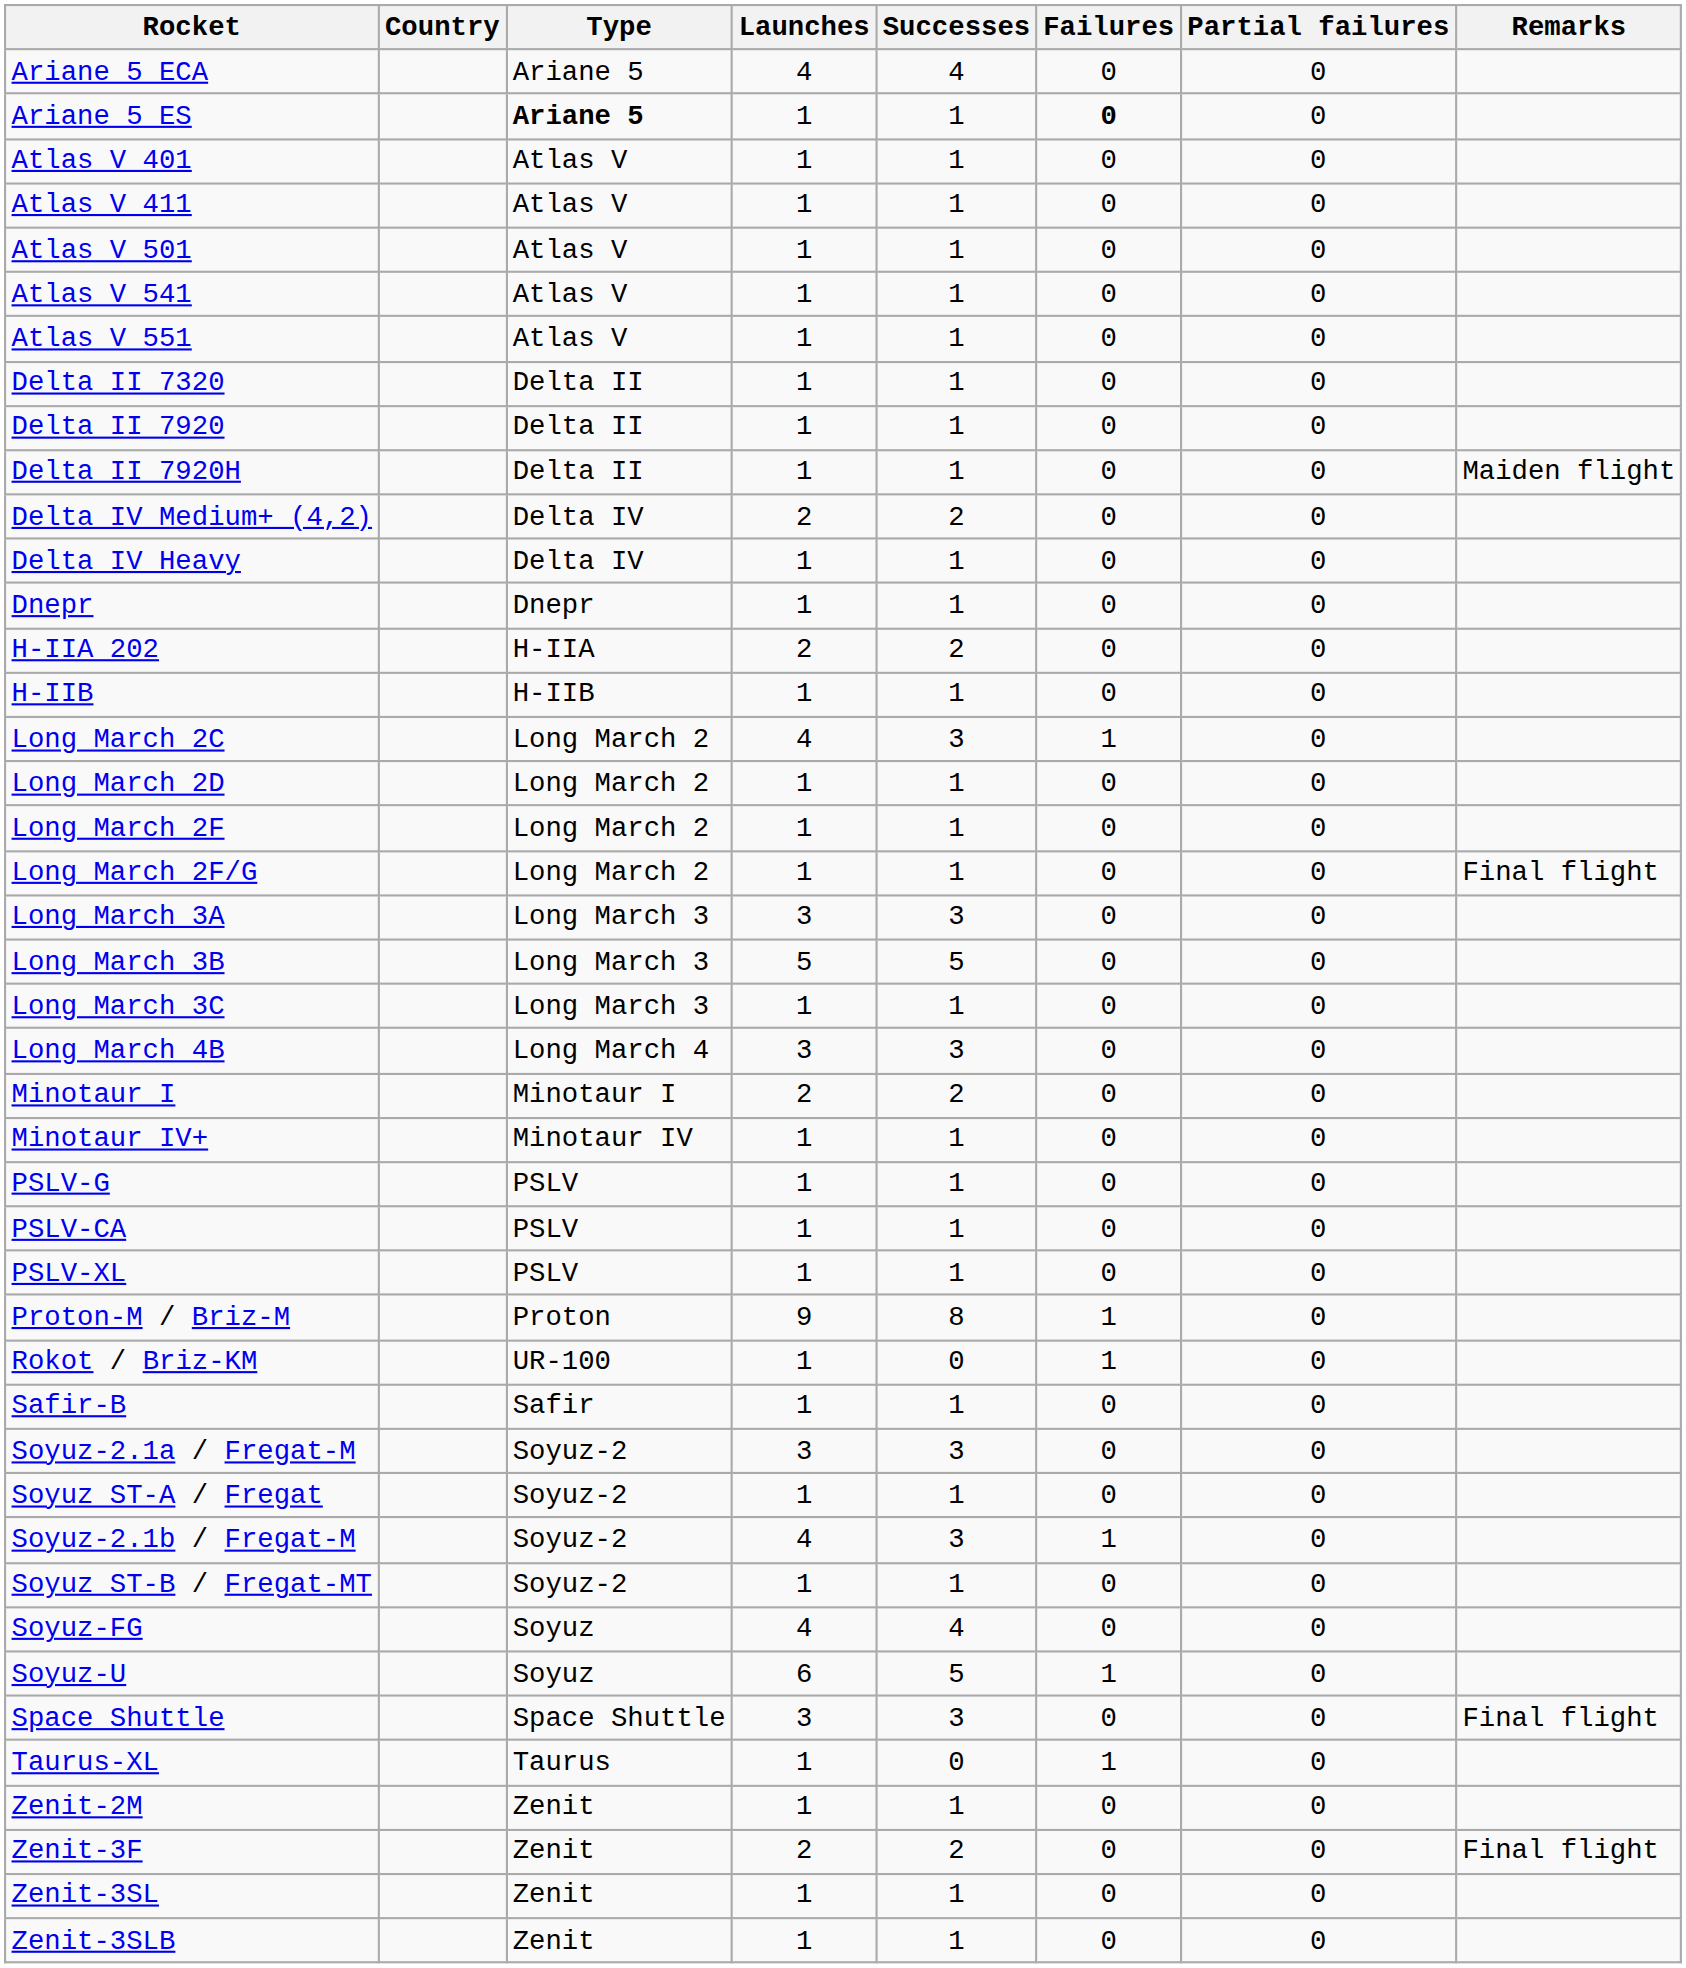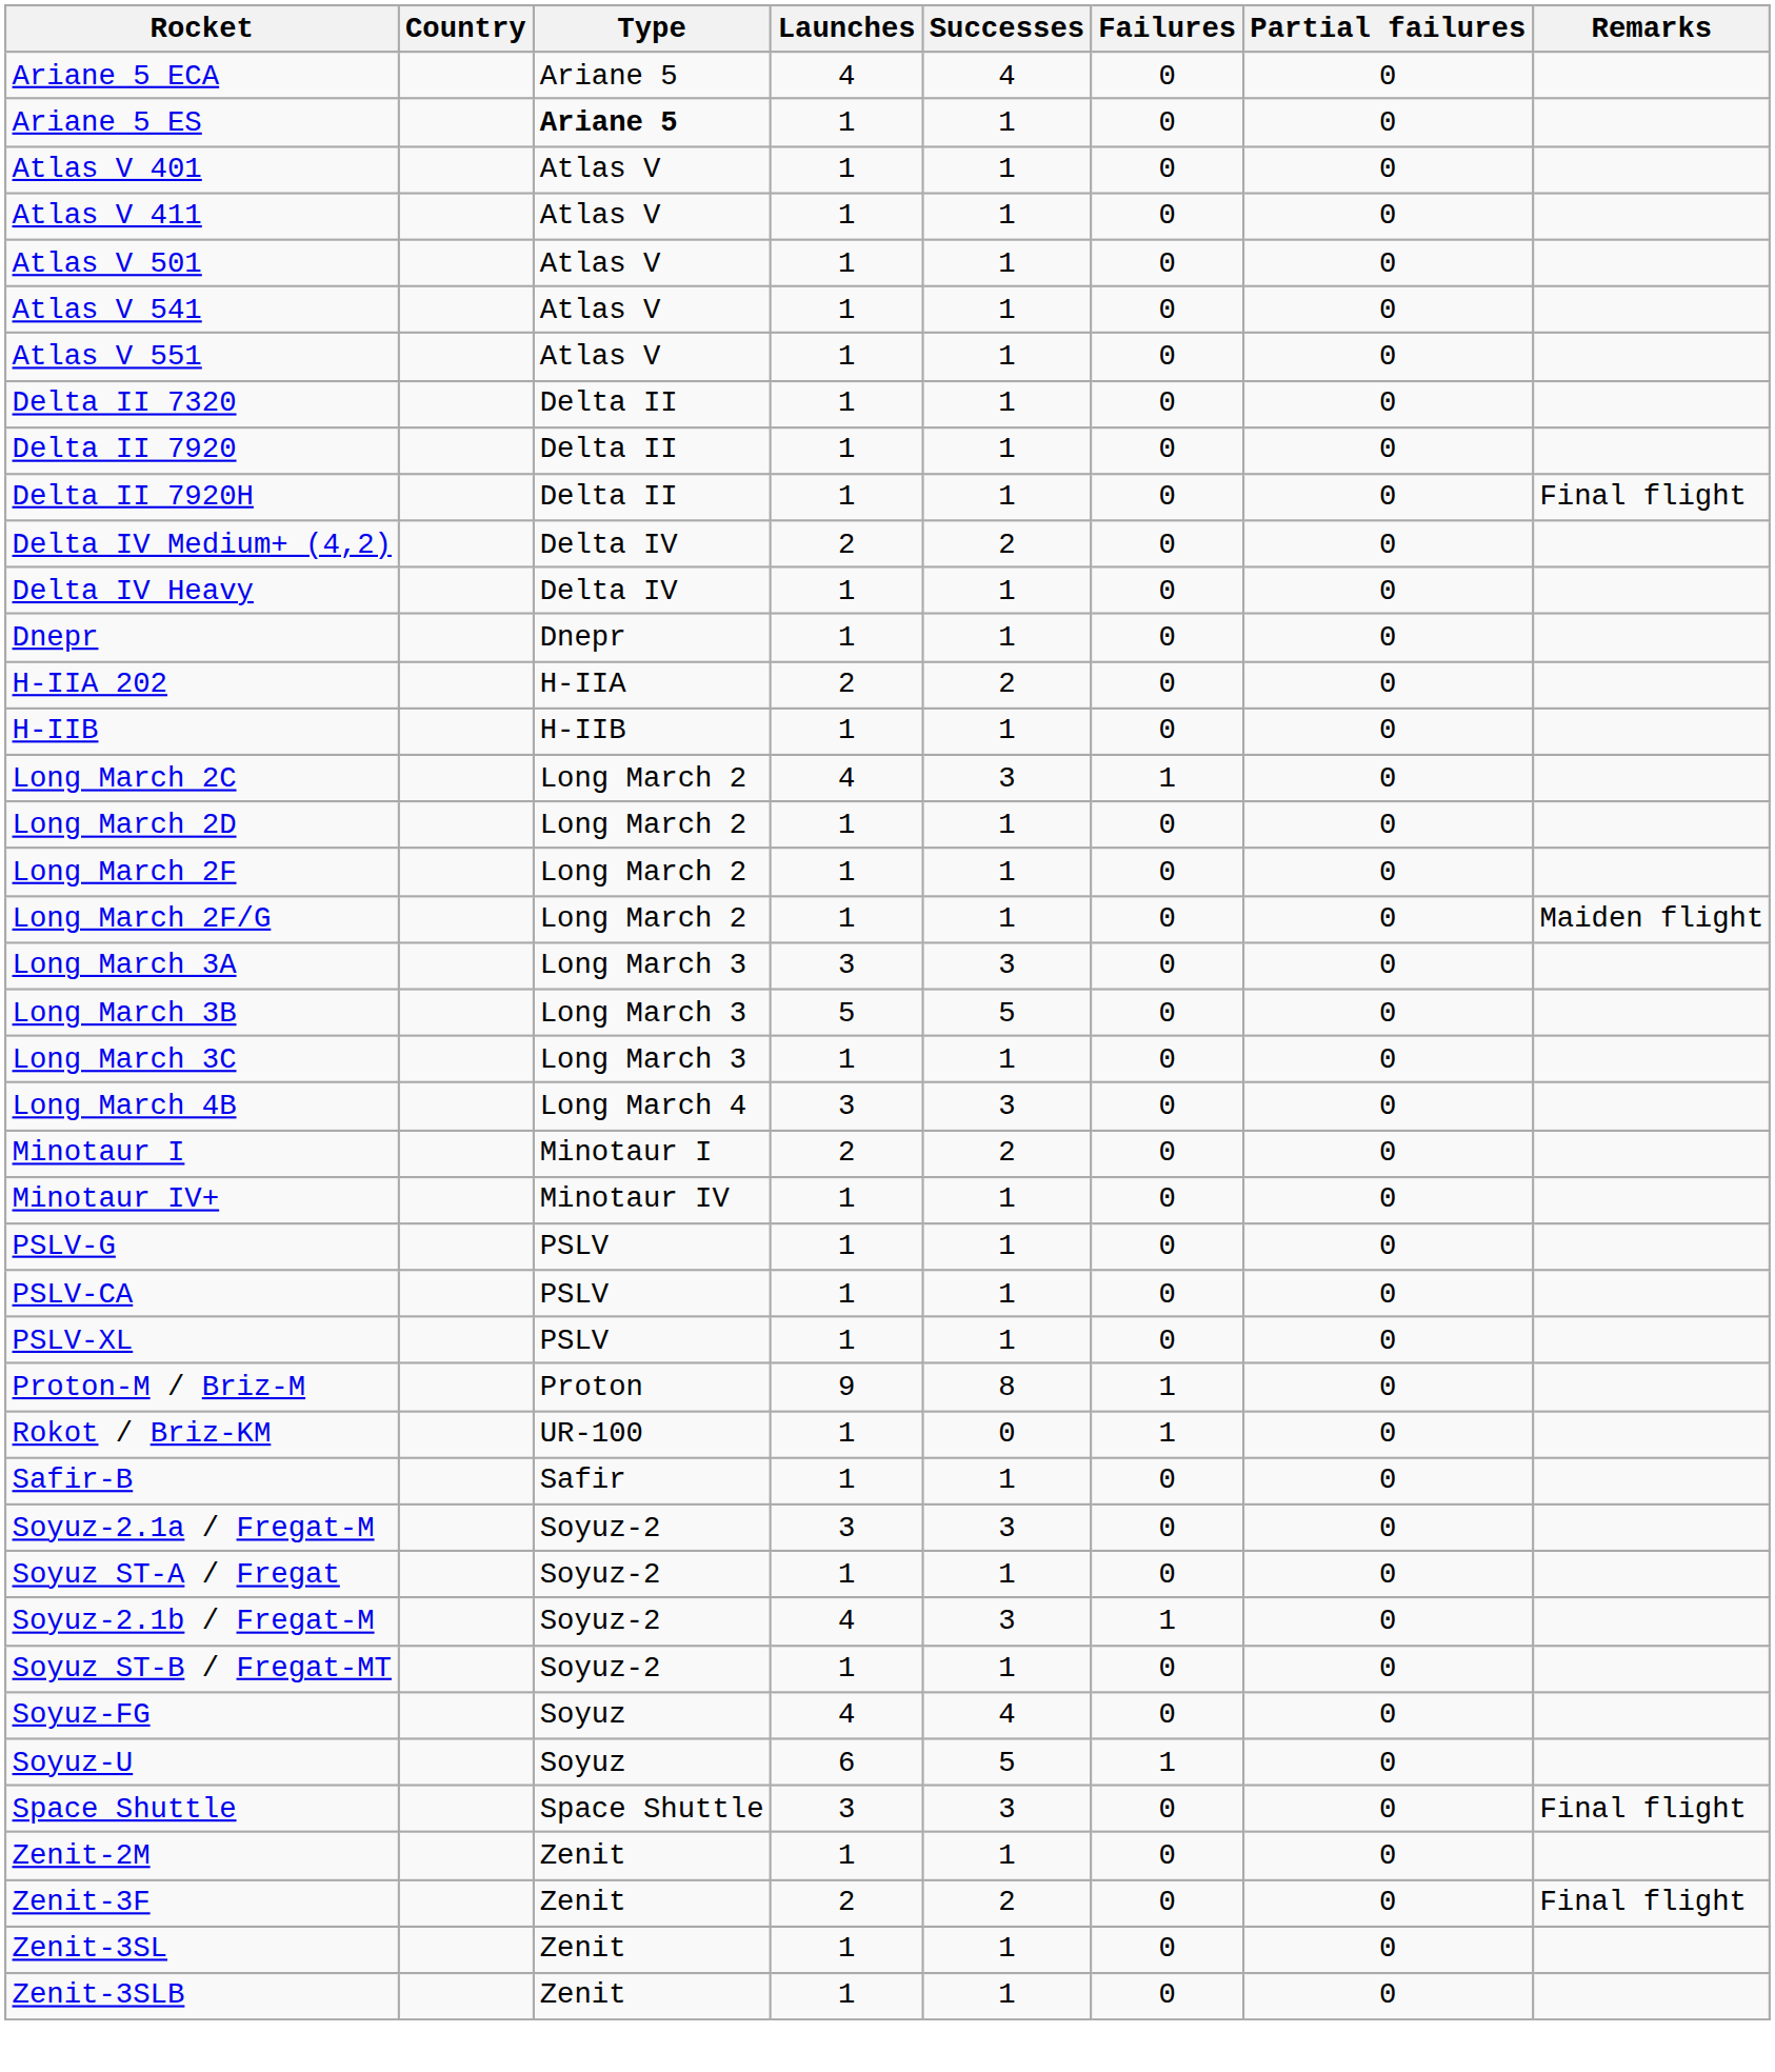Ariane 5 ES | Failures: bold -> normal
Delta II 7920H | Remarks: Maiden flight -> Final flight
Long March 2F/G | Remarks: Final flight -> Maiden flight
- row: Taurus-XL | Taurus | 1 | 0 | 1 | 0
